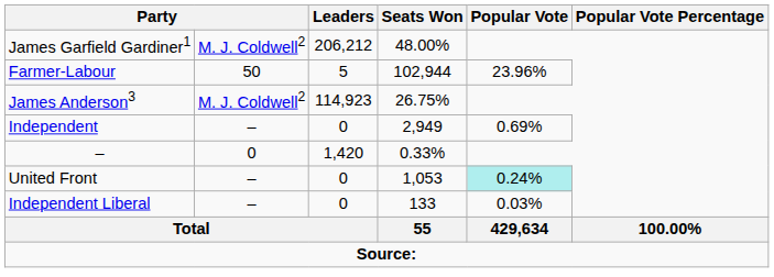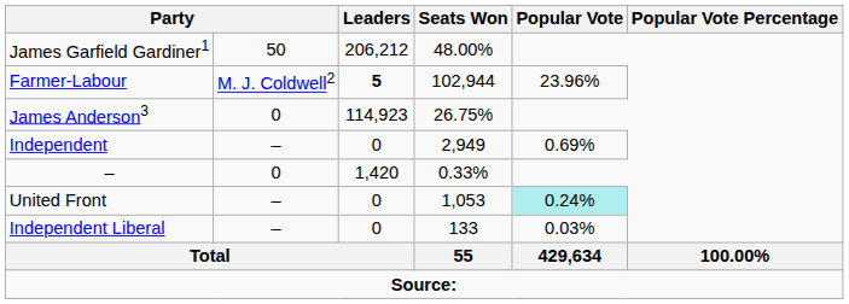James Garfield Gardiner1 | column 2: M. J. Coldwell2 -> 50
Farmer-Labour | column 2: 50 -> M. J. Coldwell2
Farmer-Labour | Leaders: normal -> bold
James Anderson3 | column 2: M. J. Coldwell2 -> 0
